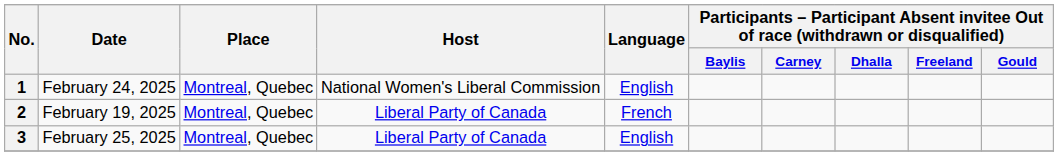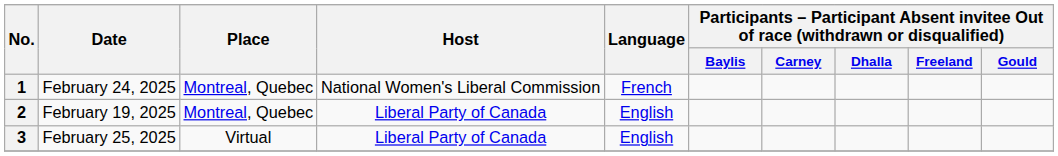1 | Language: English -> French
2 | Language: French -> English
3 | Place: Montreal, Quebec -> Virtual
